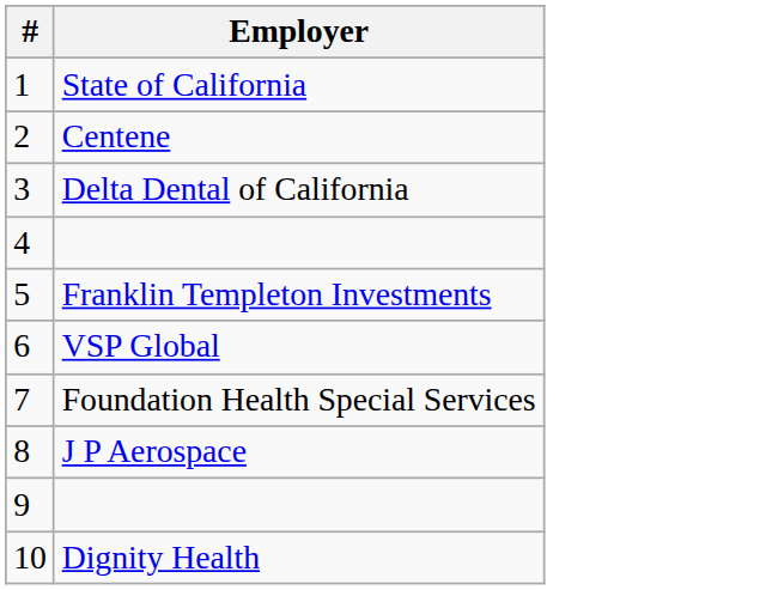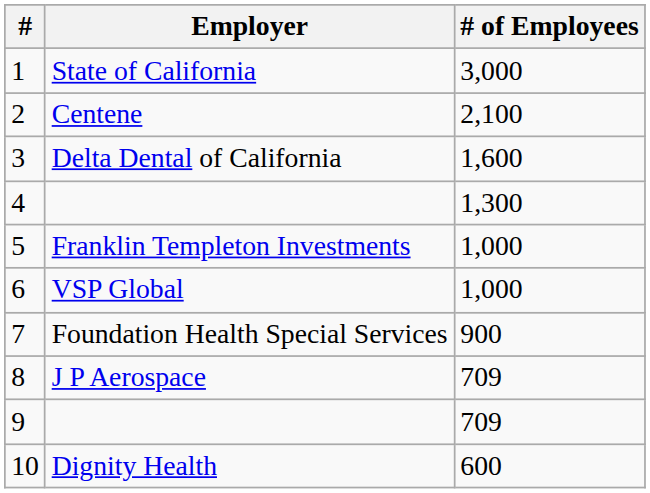+ column: # of Employees | 3,000 | 2,100 | 1,600 | 1,300 | 1,000 | 1,000 | 900 | 709 | 709 | 600
